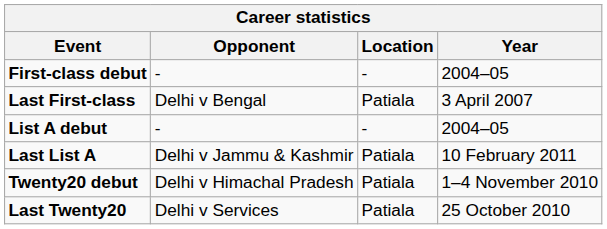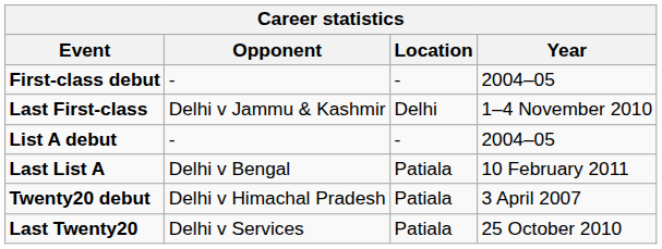Last First-class | Opponent: Delhi v Bengal -> Delhi v Jammu & Kashmir
Last First-class | Location: Patiala -> Delhi
Last First-class | Year: 3 April 2007 -> 1–4 November 2010
Last List A | Opponent: Delhi v Jammu & Kashmir -> Delhi v Bengal
Twenty20 debut | Year: 1–4 November 2010 -> 3 April 2007
